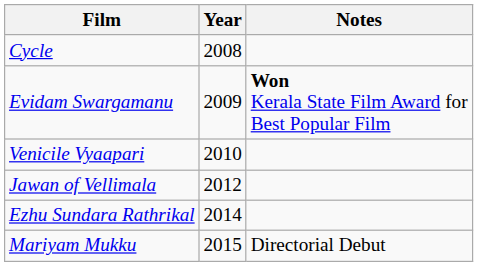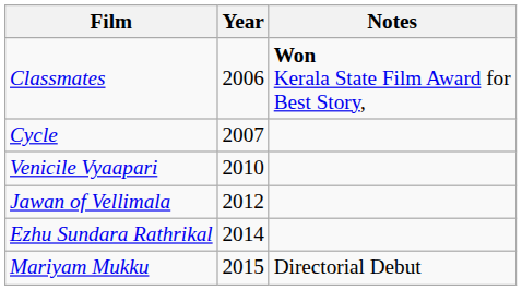+ row: Classmates | 2006 | Won Kerala State Film Award for Best Story,
Cycle | Year: 2008 -> 2007
- row: Evidam Swargamanu | 2009 | Won Kerala State Film Award for Best Popular Film
